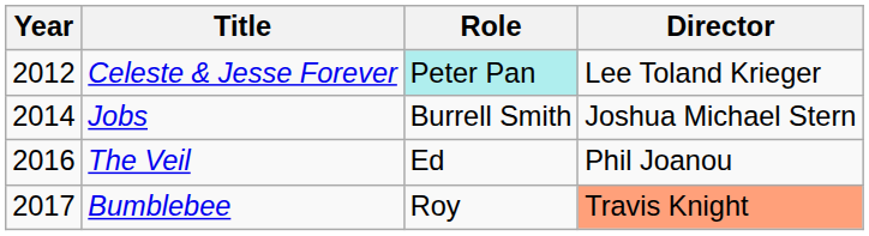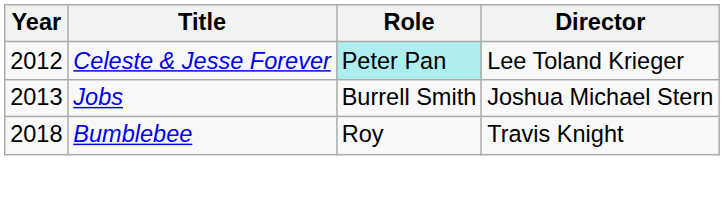Jobs | Year: 2014 -> 2013
- row: 2016 | The Veil | Ed | Phil Joanou
Bumblebee | Year: 2017 -> 2018
Bumblebee | Director: lightsalmon background -> no background
